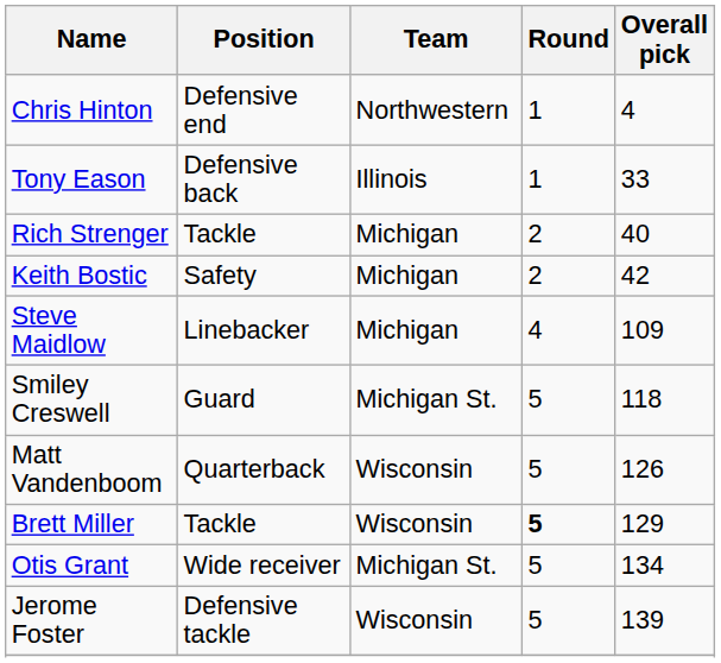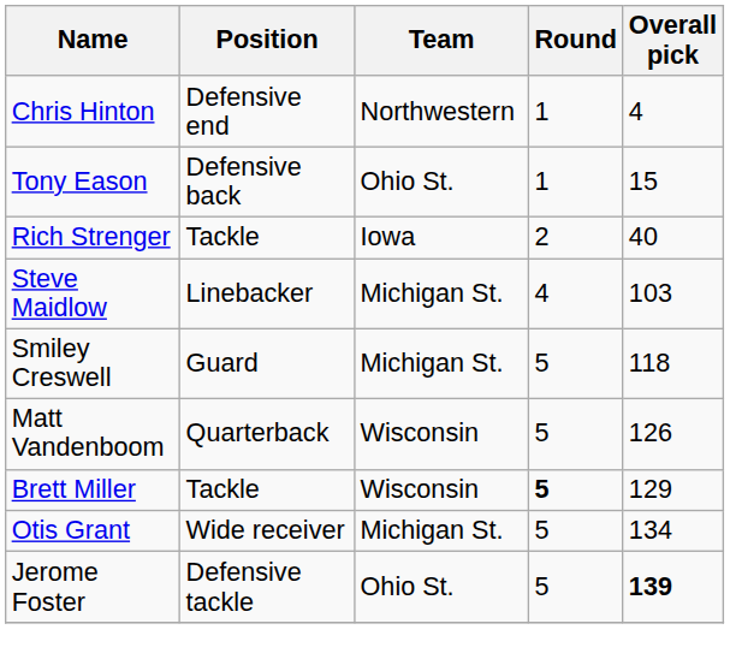Tony Eason | Team: Illinois -> Ohio St.
Tony Eason | Overall pick: 33 -> 15
Rich Strenger | Team: Michigan -> Iowa
- row: Keith Bostic | Safety | Michigan | 2 | 42
Steve Maidlow | Team: Michigan -> Michigan St.
Steve Maidlow | Overall pick: 109 -> 103
Jerome Foster | Team: Wisconsin -> Ohio St.
Jerome Foster | Overall pick: normal -> bold
